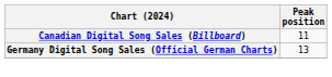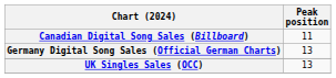+ row: UK Singles Sales (OCC) | 13
